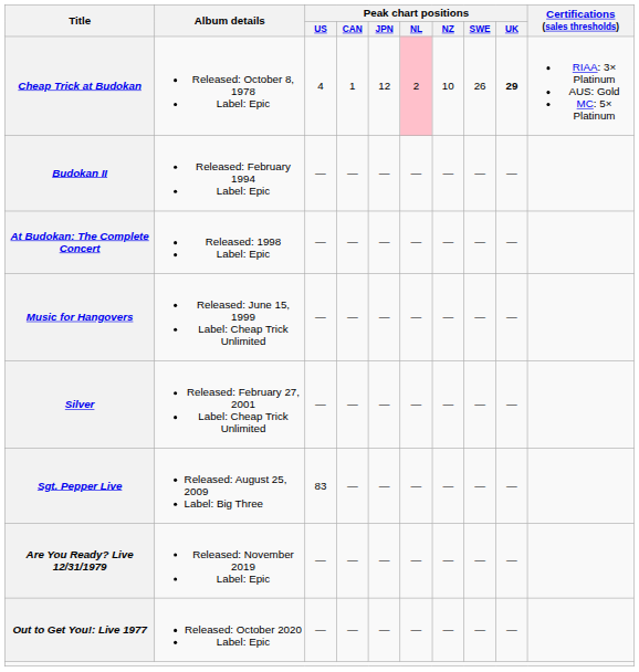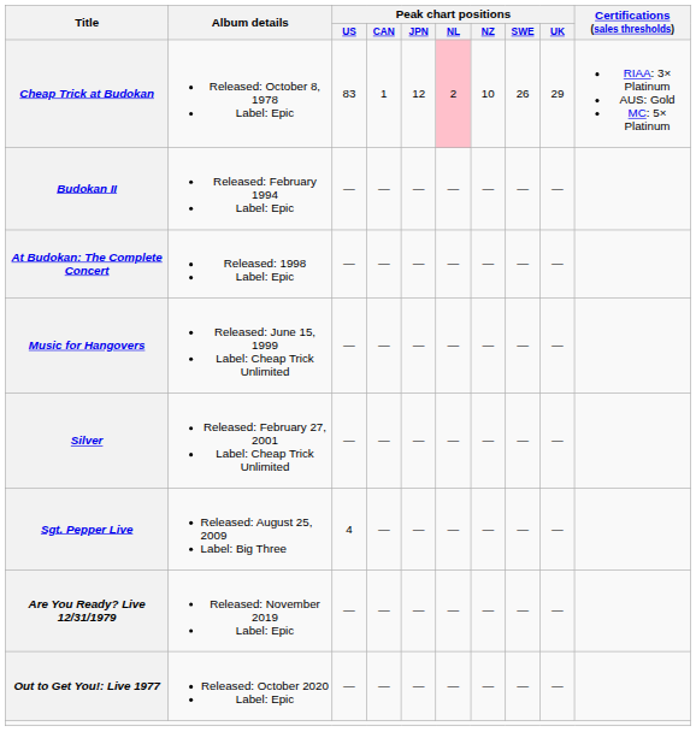Cheap Trick at Budokan | Peak chart positions / US: 4 -> 83
Cheap Trick at Budokan | Peak chart positions / UK: bold -> normal
Sgt. Pepper Live | Peak chart positions / US: 83 -> 4
